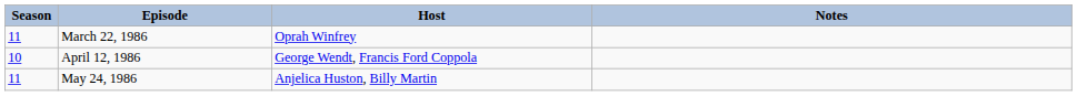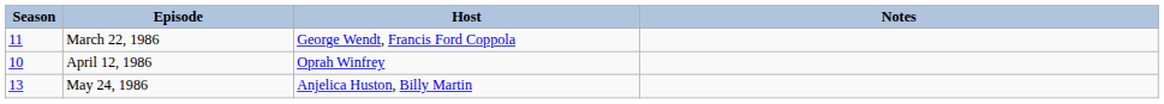March 22, 1986 | Host: Oprah Winfrey -> George Wendt, Francis Ford Coppola
April 12, 1986 | Host: George Wendt, Francis Ford Coppola -> Oprah Winfrey
May 24, 1986 | Season: 11 -> 13
